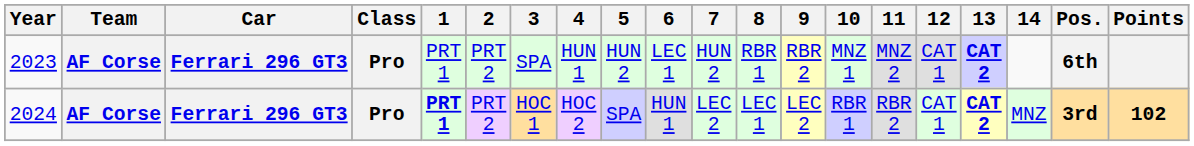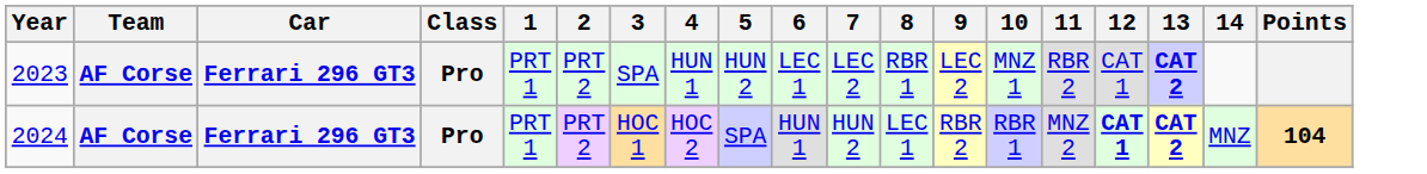- column: Pos. | 6th | 3rd
2023 | 7: HUN 2 -> LEC 2
2023 | 9: RBR 2 -> LEC 2
2023 | 11: MNZ 2 -> RBR 2
2024 | 1: bold -> normal
2024 | 7: LEC 2 -> HUN 2
2024 | 9: LEC 2 -> RBR 2
2024 | 11: RBR 2 -> MNZ 2
2024 | 12: normal -> bold
2024 | Points: 102 -> 104
